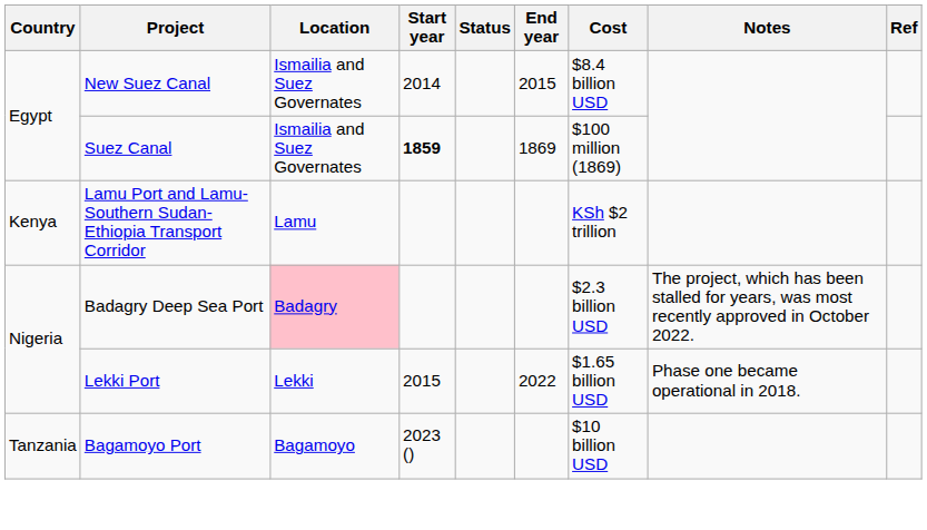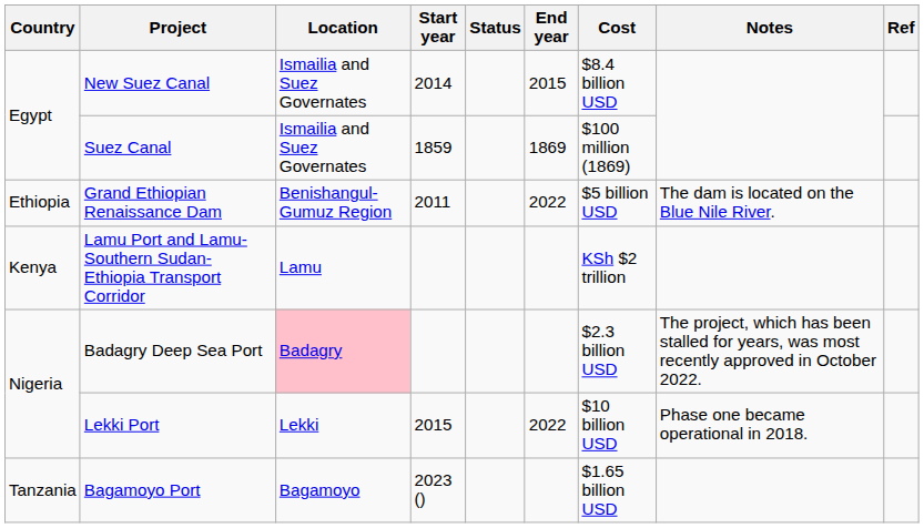Suez Canal | Start year: bold -> normal
+ row: Ethiopia | Grand Ethiopian Renaissance Dam | Benishangul-Gumuz Region | 2011 | 2022 | $5 billion USD | The dam is located on the Blue Nile River.
Lekki Port | Cost: $1.65 billion USD -> $10 billion USD
Bagamoyo Port | Cost: $10 billion USD -> $1.65 billion USD
